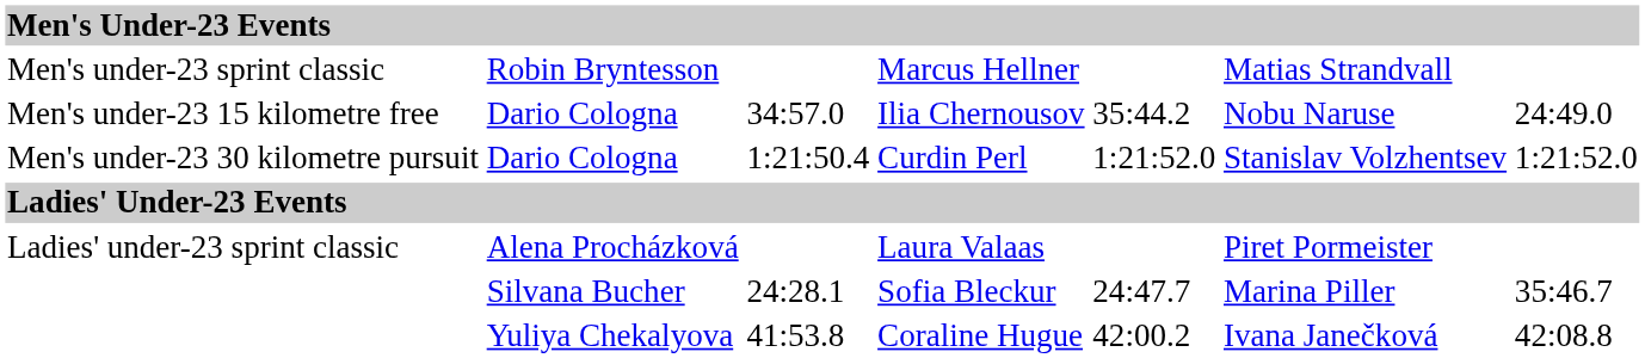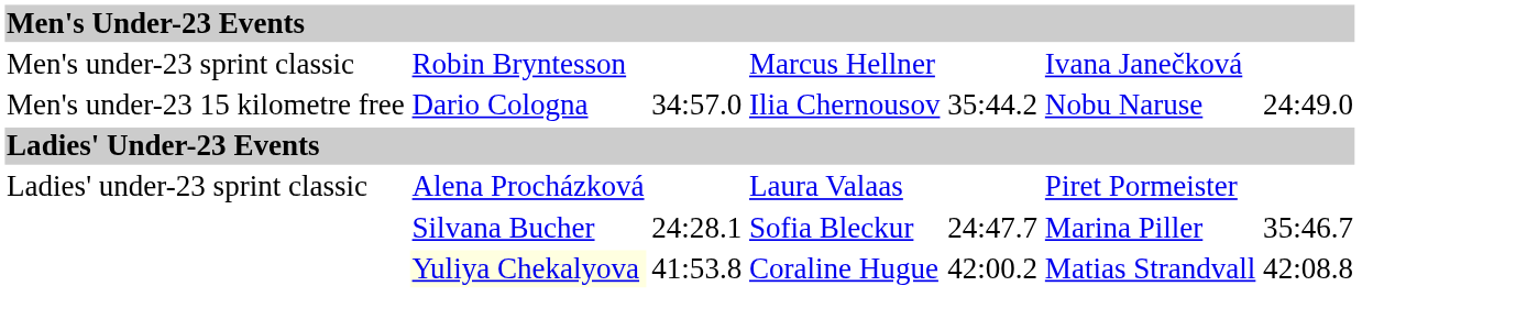Marcus Hellner | column 6: Matias Strandvall -> Ivana Janečková
- row: Men's under-23 30 kilometre pursuit | Dario Cologna | 1:21:50.4 | Curdin Perl | 1:21:52.0 | Stanislav Volzhentsev | 1:21:52.0
Coraline Hugue | column 2: no background -> lightyellow background
Coraline Hugue | column 6: Ivana Janečková -> Matias Strandvall
